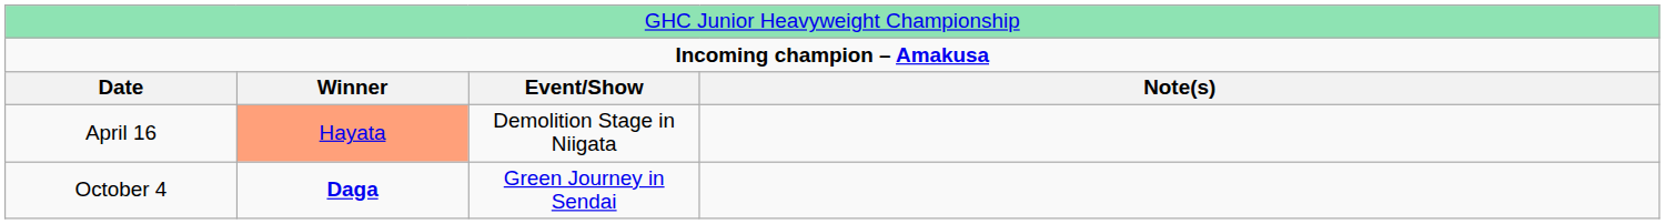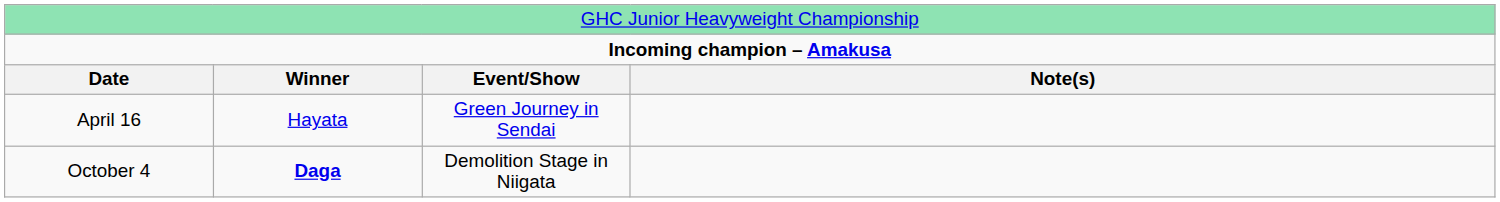April 16 | column 2: lightsalmon background -> no background
April 16 | column 3: Demolition Stage in Niigata -> Green Journey in Sendai
October 4 | column 3: Green Journey in Sendai -> Demolition Stage in Niigata
